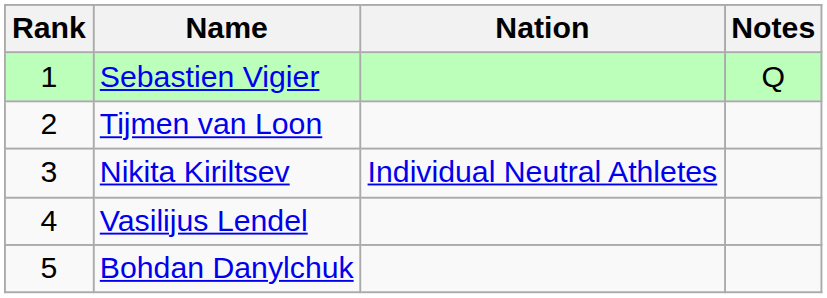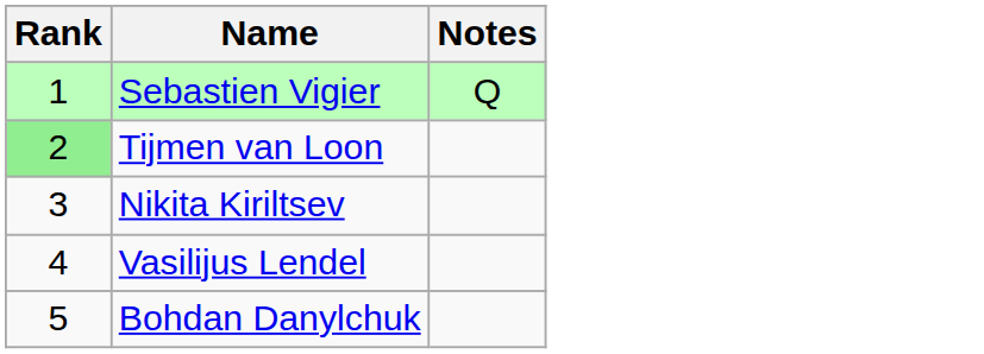- column: Nation | Individual Neutral Athletes
Tijmen van Loon | Rank: no background -> lightgreen background
